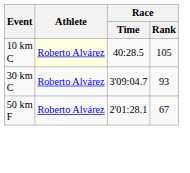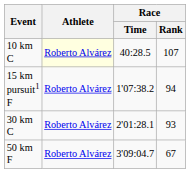10 km C | Race / Rank: 105 -> 107
+ row: 15 km pursuit1 F | Roberto Alvárez | 1'07:38.2 | 94
30 km C | Race / Time: 3'09:04.7 -> 2'01:28.1
50 km F | Race / Time: 2'01:28.1 -> 3'09:04.7
